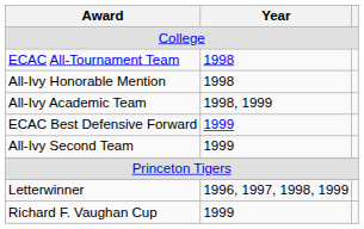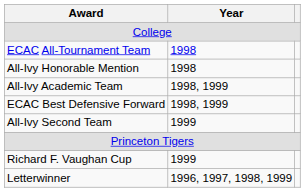ECAC Best Defensive Forward | Year: 1999 -> 1998, 1999
rows swapped: Letterwinner <-> Richard F. Vaughan Cup
